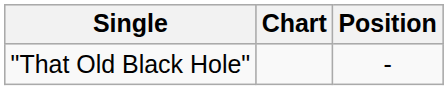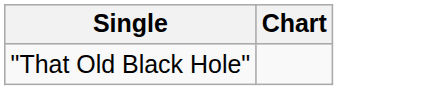- column: Position | -
